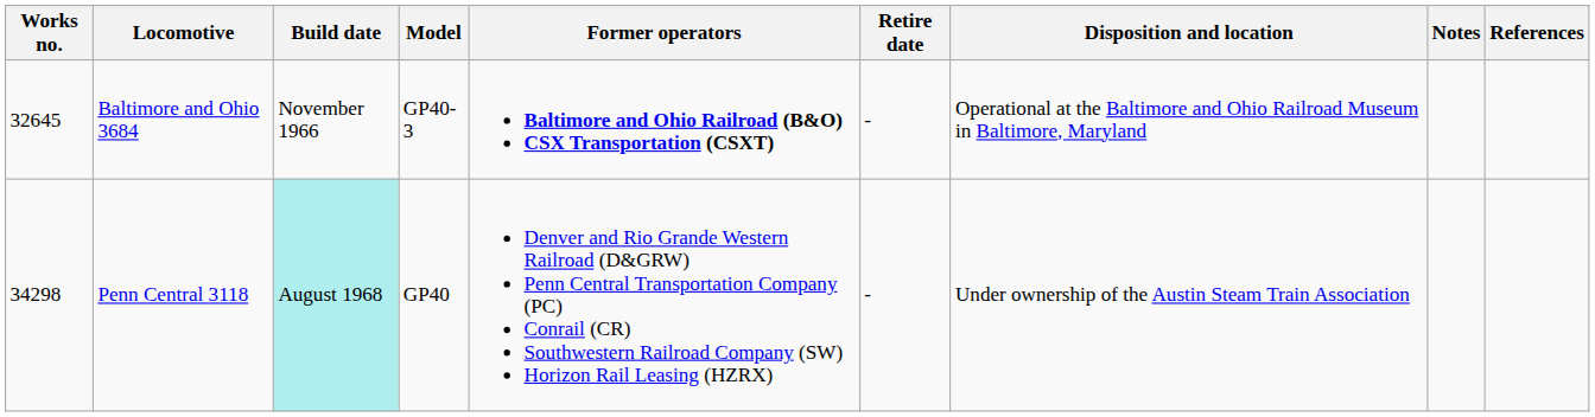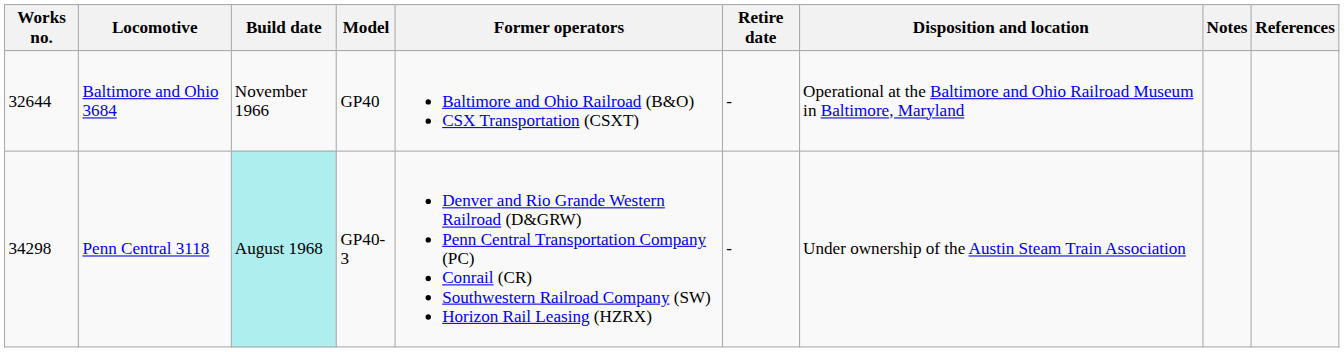Baltimore and Ohio 3684 | Works no.: 32645 -> 32644
Baltimore and Ohio 3684 | Model: GP40-3 -> GP40
Baltimore and Ohio 3684 | Former operators: bold -> normal
Penn Central 3118 | Model: GP40 -> GP40-3
